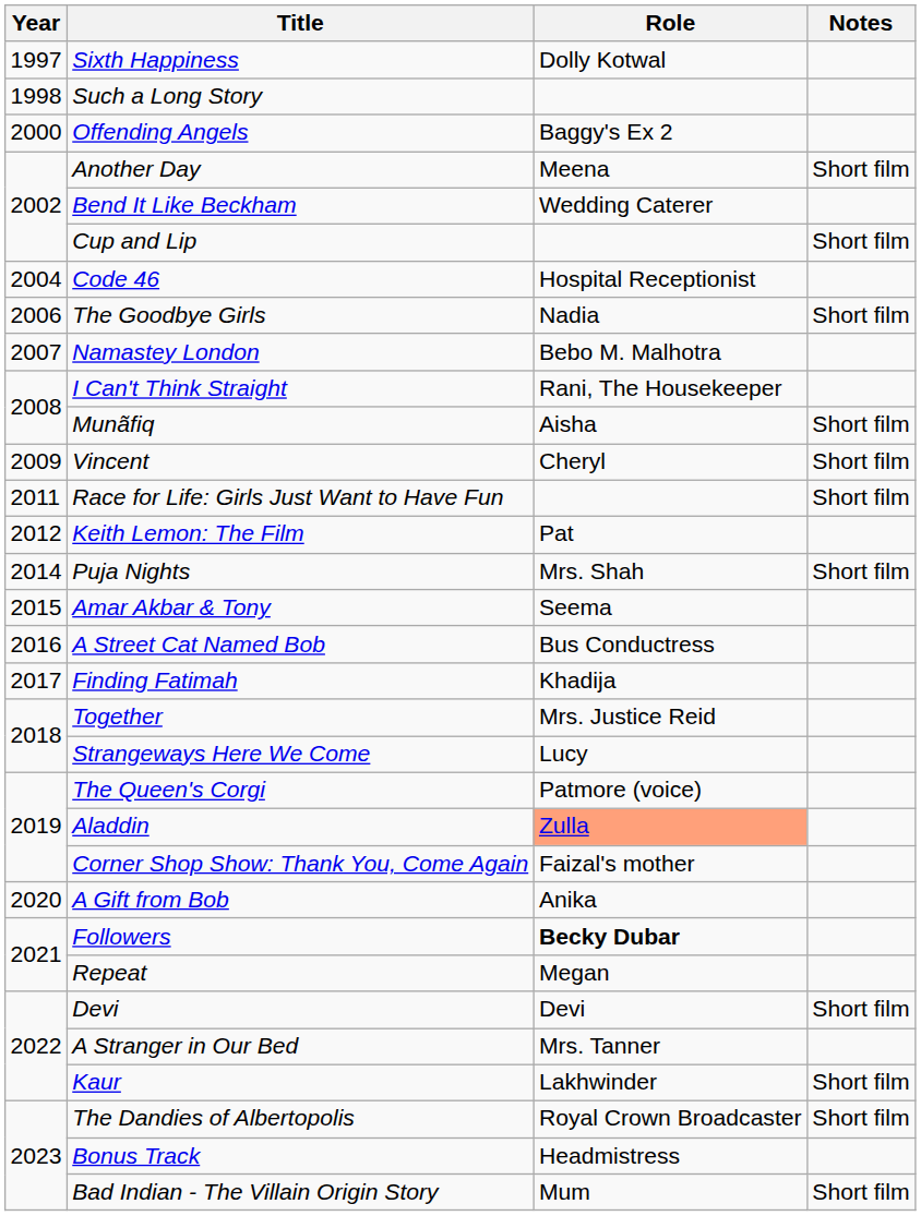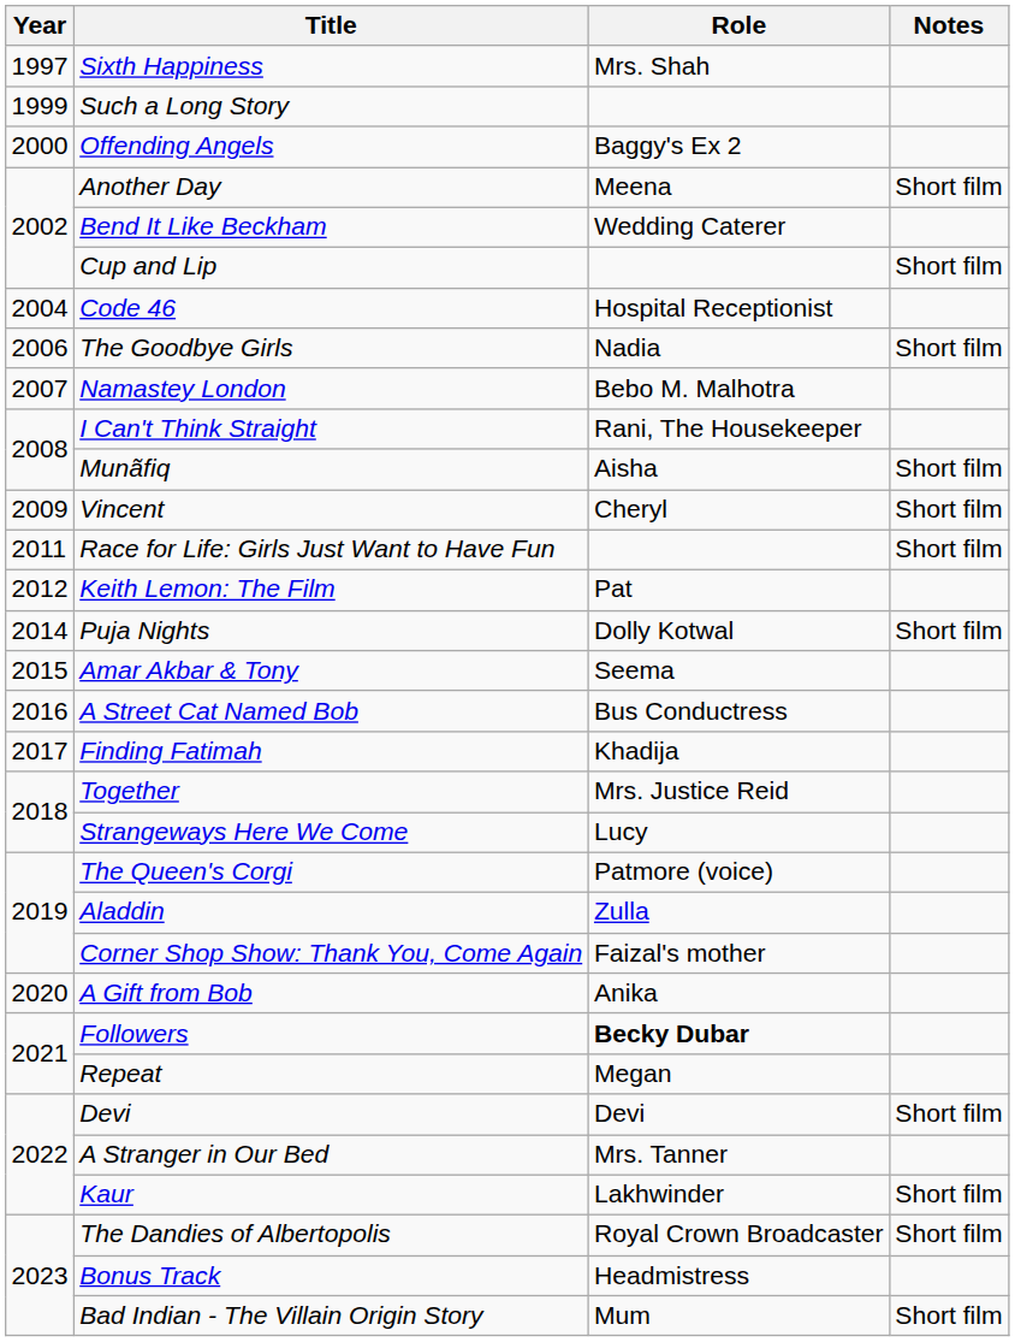Sixth Happiness | Role: Dolly Kotwal -> Mrs. Shah
Such a Long Story | Year: 1998 -> 1999
Puja Nights | Role: Mrs. Shah -> Dolly Kotwal
Aladdin | Role: lightsalmon background -> no background
